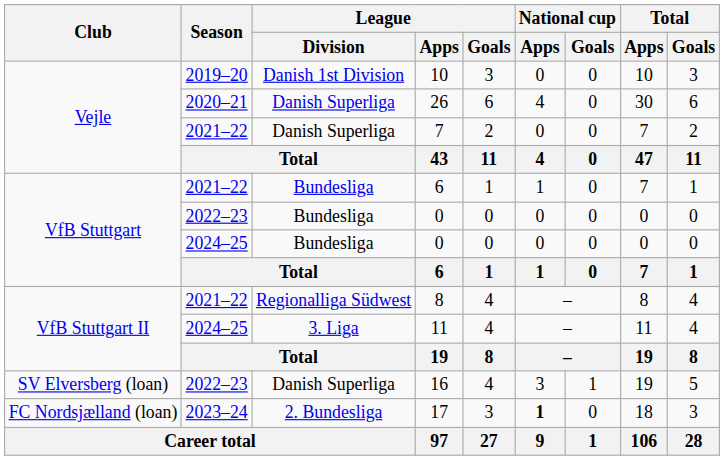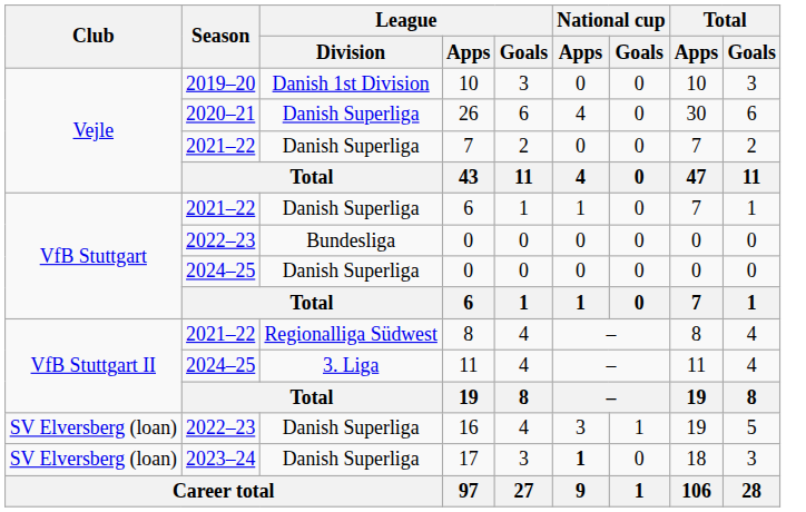2021–22 / 6 | League / Division: Bundesliga -> Danish Superliga
2024–25 / 0 | League / Division: Bundesliga -> Danish Superliga
17 | Club: FC Nordsjælland (loan) -> SV Elversberg (loan)
17 | League / Division: 2. Bundesliga -> Danish Superliga
